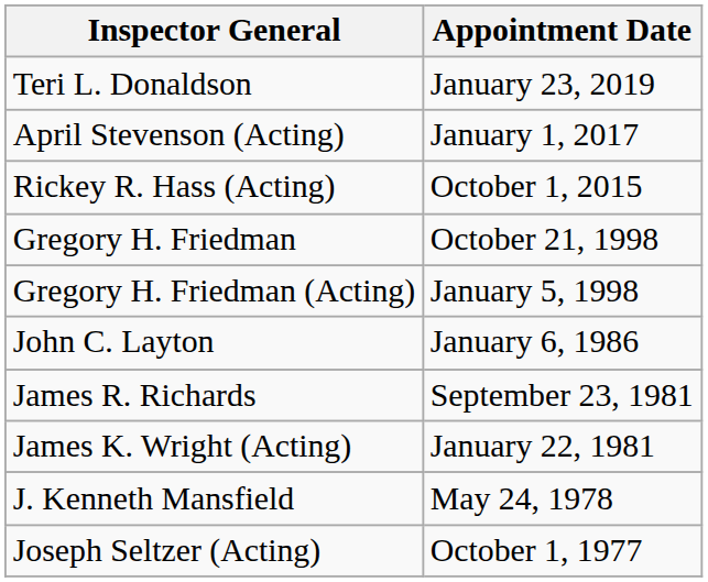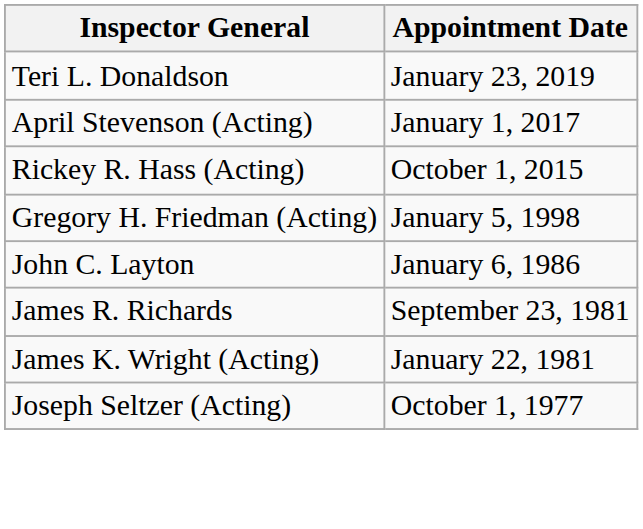- row: Gregory H. Friedman | October 21, 1998
- row: J. Kenneth Mansfield | May 24, 1978
